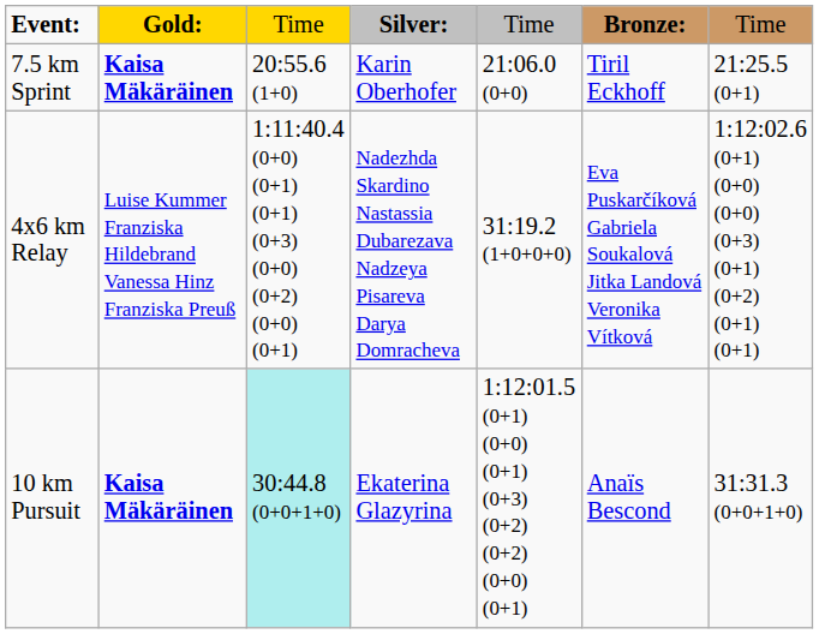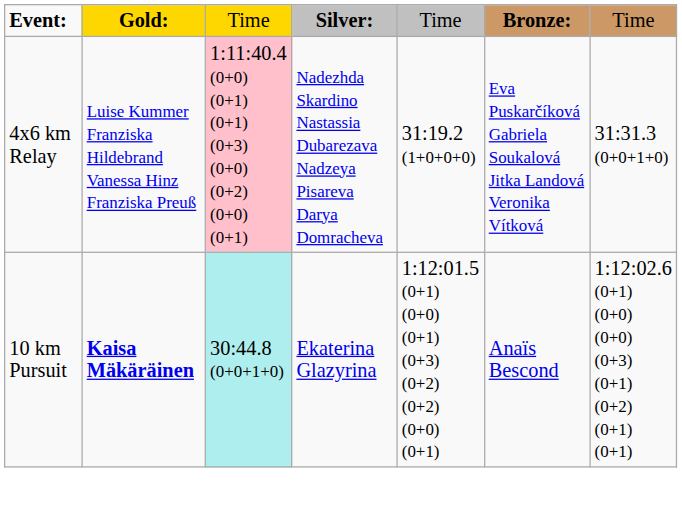- row: 7.5 km Sprint | Kaisa Mäkäräinen | 20:55.6 (1+0) | Karin Oberhofer | 21:06.0 (0+0) | Tiril Eckhoff | 21:25.5 (0+1)
4x6 km Relay | column 3: no background -> pink background
4x6 km Relay | column 7: 1:12:02.6 (0+1) (0+0) (0+0) (0+3) (0+1) (0+2) (0+1) (0+1) -> 31:31.3 (0+0+1+0)
10 km Pursuit | column 7: 31:31.3 (0+0+1+0) -> 1:12:02.6 (0+1) (0+0) (0+0) (0+3) (0+1) (0+2) (0+1) (0+1)
